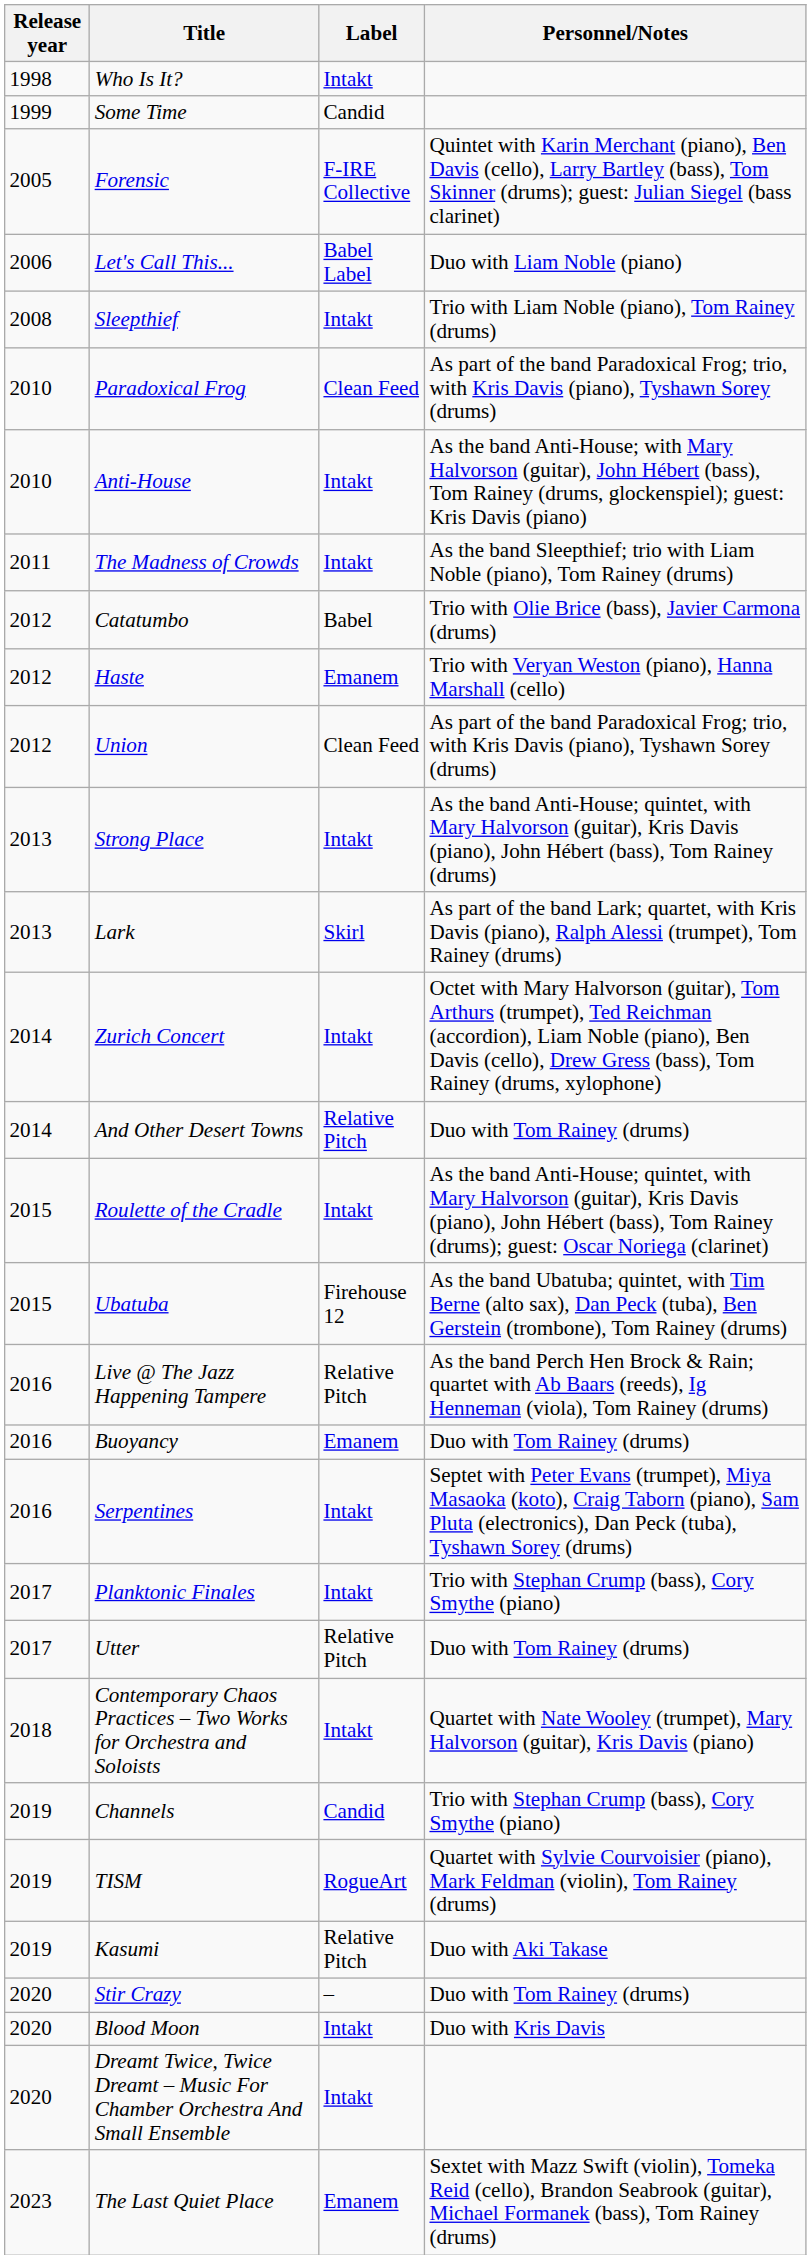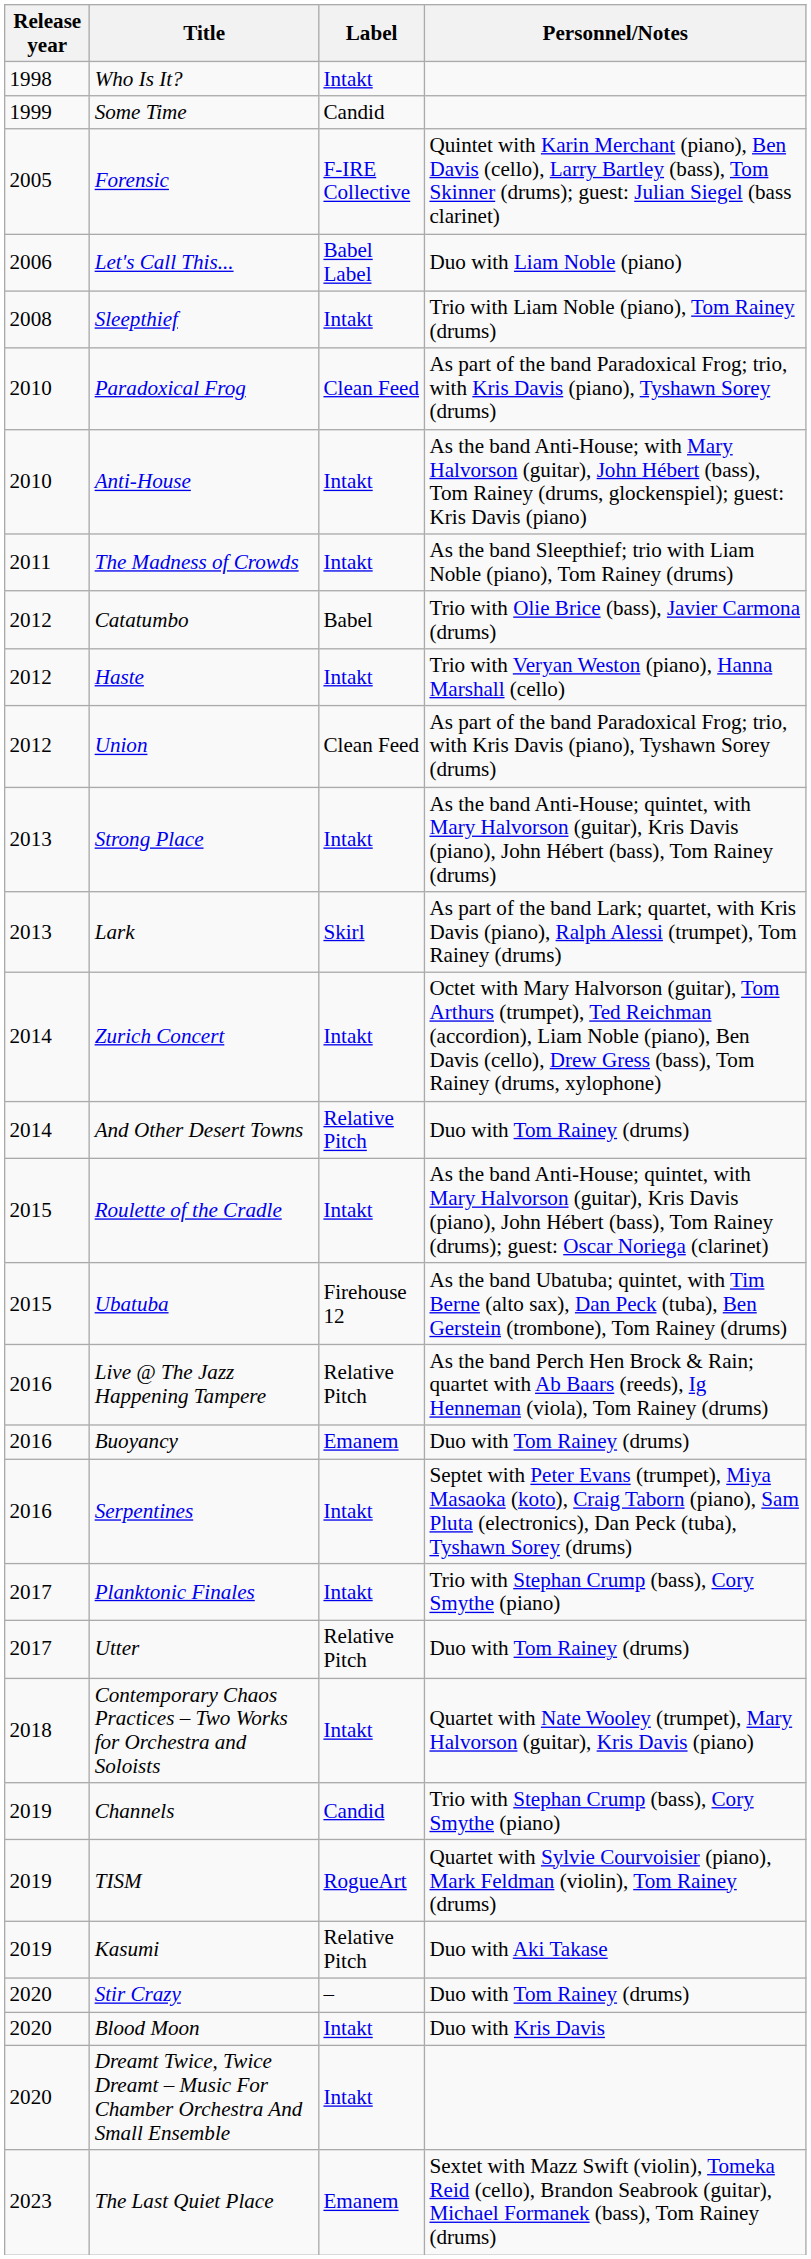Haste | Label: Emanem -> Intakt
